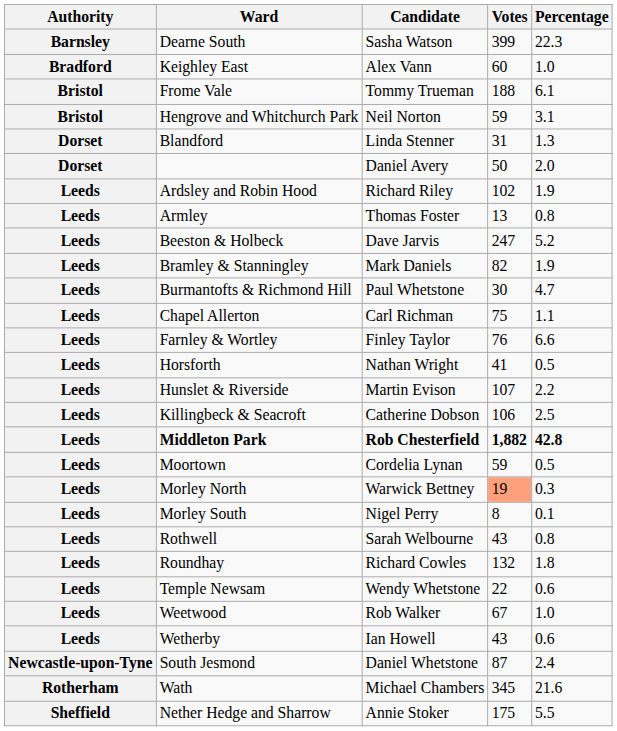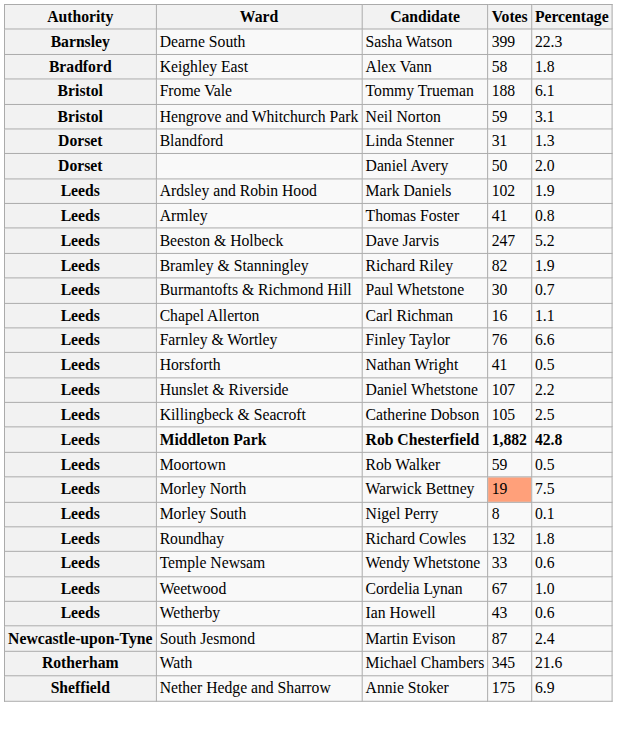Keighley East | Votes: 60 -> 58
Keighley East | Percentage: 1.0 -> 1.8
Ardsley and Robin Hood | Candidate: Richard Riley -> Mark Daniels
Armley | Votes: 13 -> 41
Bramley & Stanningley | Candidate: Mark Daniels -> Richard Riley
Burmantofts & Richmond Hill | Percentage: 4.7 -> 0.7
Chapel Allerton | Votes: 75 -> 16
Hunslet & Riverside | Candidate: Martin Evison -> Daniel Whetstone
Killingbeck & Seacroft | Votes: 106 -> 105
Moortown | Candidate: Cordelia Lynan -> Rob Walker
Morley North | Percentage: 0.3 -> 7.5
- row: Leeds | Rothwell | Sarah Welbourne | 43 | 0.8
Temple Newsam | Votes: 22 -> 33
Weetwood | Candidate: Rob Walker -> Cordelia Lynan
South Jesmond | Candidate: Daniel Whetstone -> Martin Evison
Nether Hedge and Sharrow | Percentage: 5.5 -> 6.9
